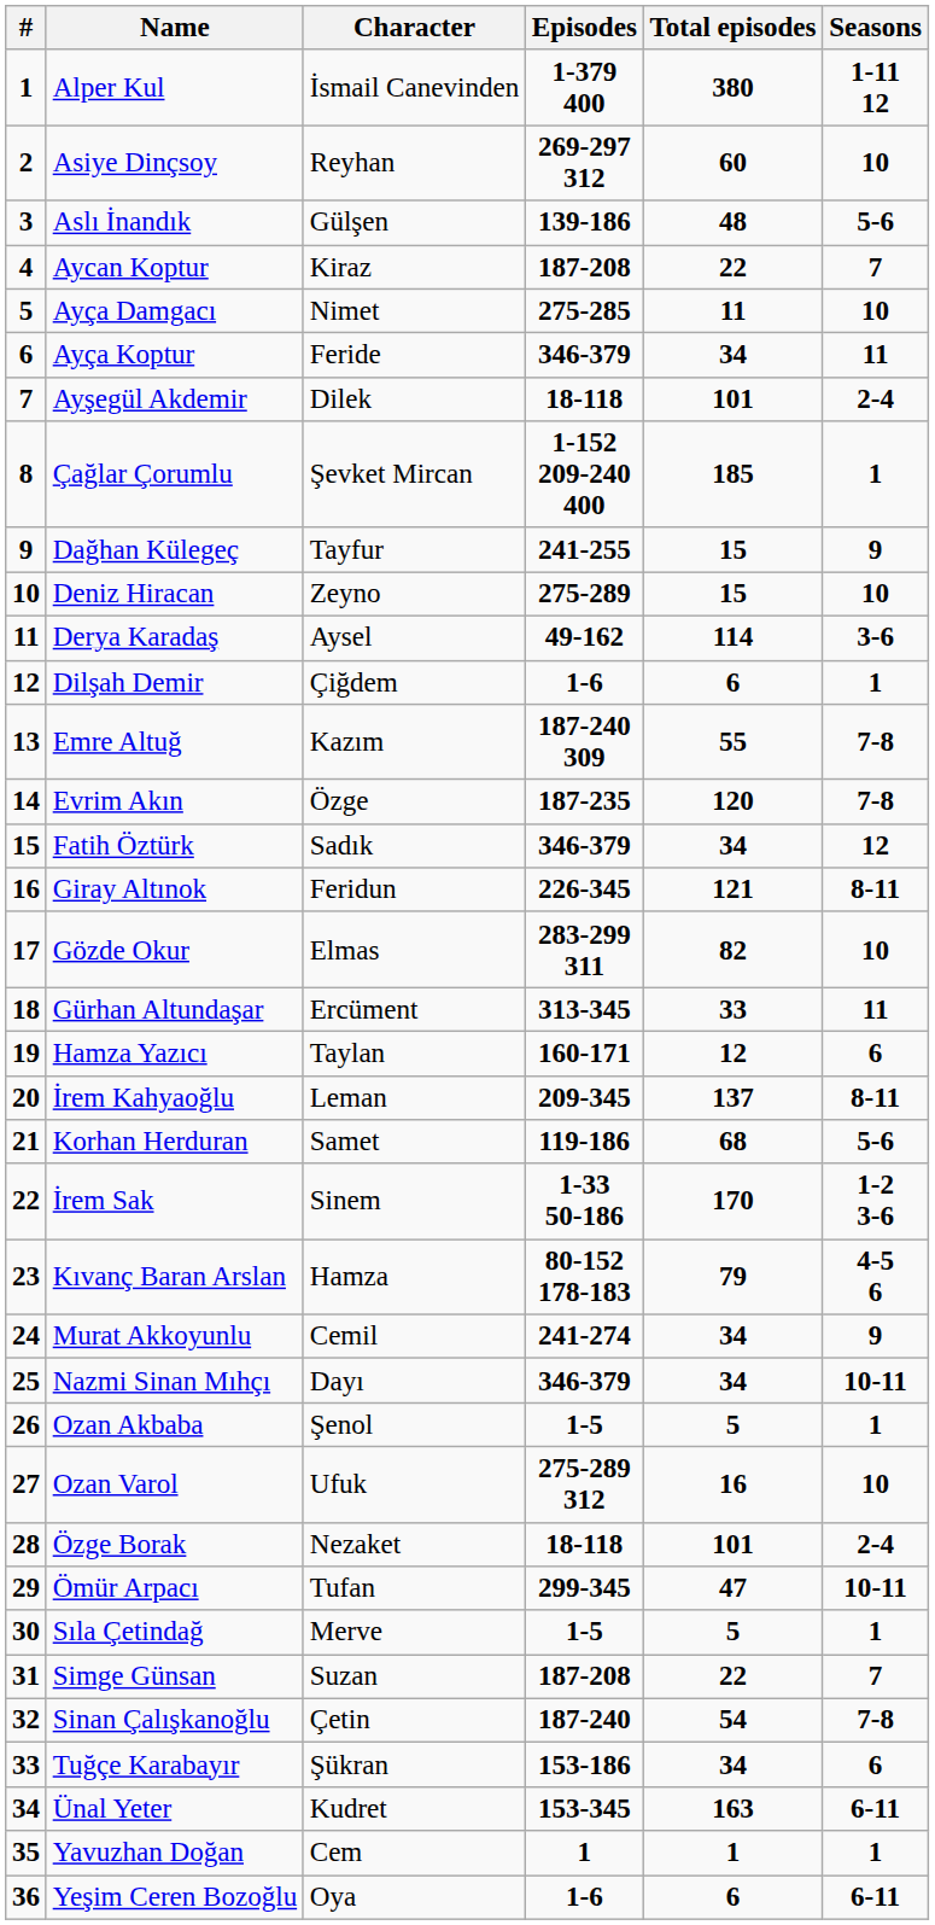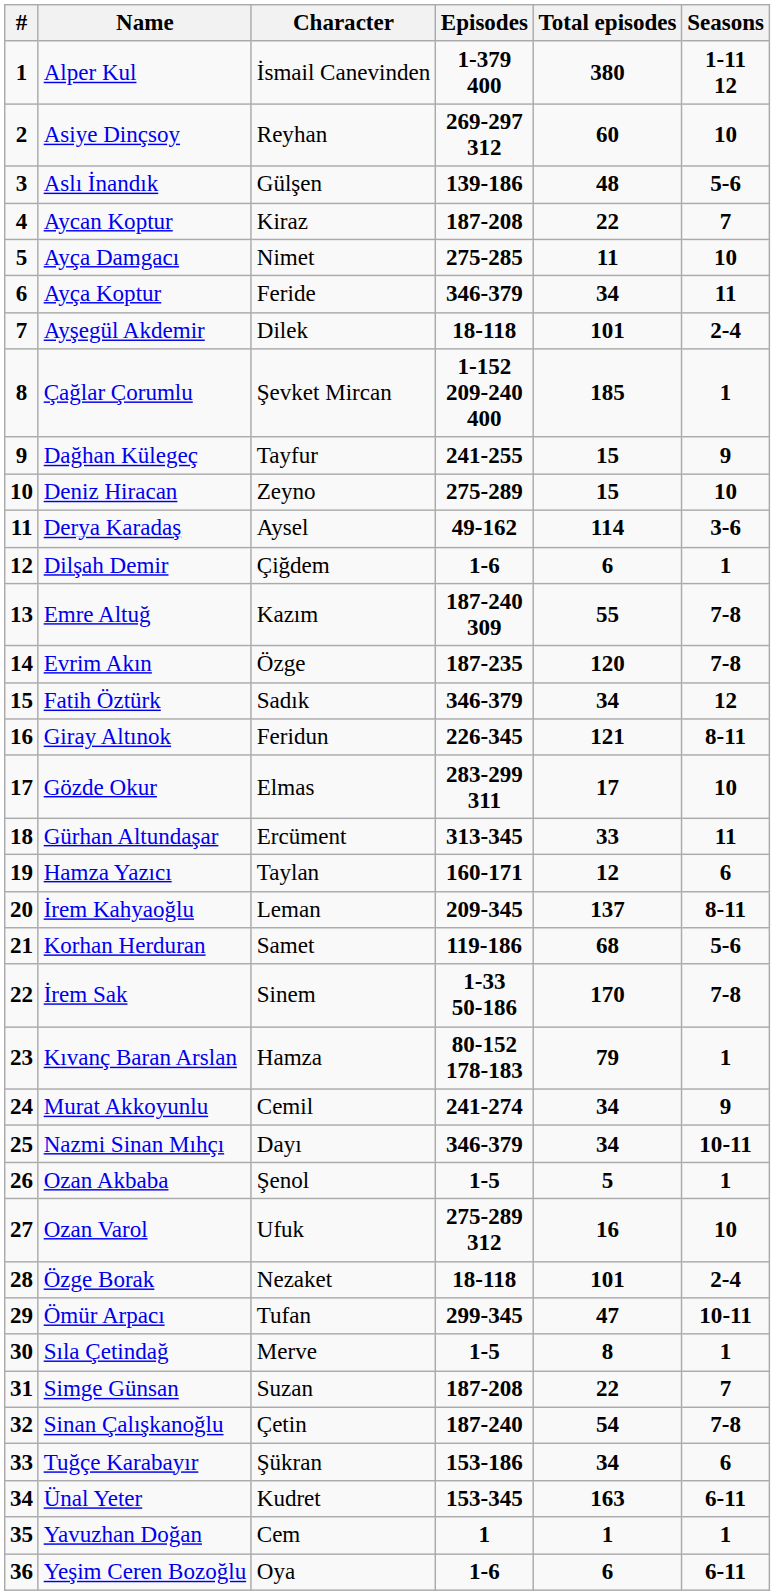Gözde Okur | Total episodes: 82 -> 17
İrem Sak | Seasons: 1-2 3-6 -> 7-8
Kıvanç Baran Arslan | Seasons: 4-5 6 -> 1
Sıla Çetindağ | Total episodes: 5 -> 8
